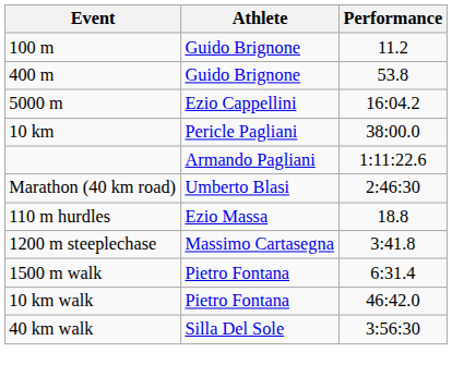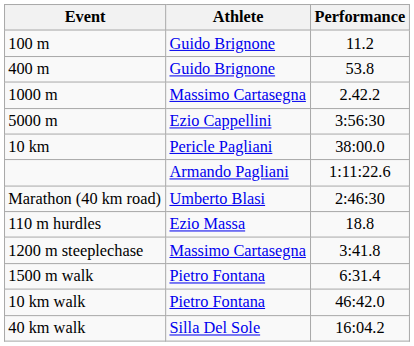+ row: 1000 m | Massimo Cartasegna | 2.42.2
5000 m | Performance: 16:04.2 -> 3:56:30
40 km walk | Performance: 3:56:30 -> 16:04.2
